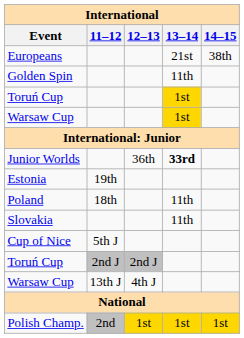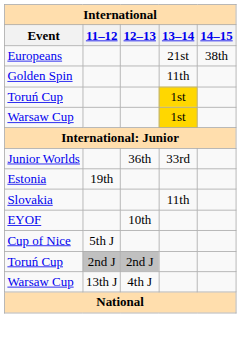Junior Worlds | 13–14: bold -> normal
- row: Poland | 18th | 11th
+ row: EYOF | 10th
- row: Polish Champ. | 2nd | 1st | 1st | 1st
